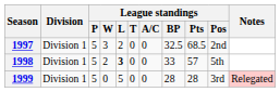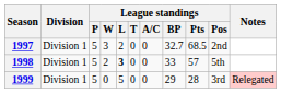1997 | League standings / BP: 32.5 -> 32.7
1999 | League standings / BP: 28 -> 29
